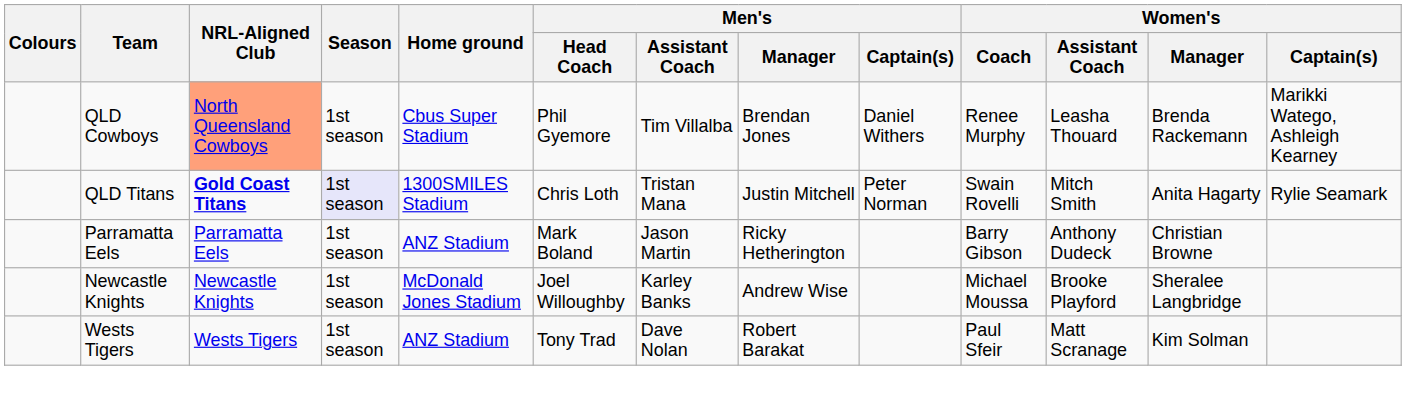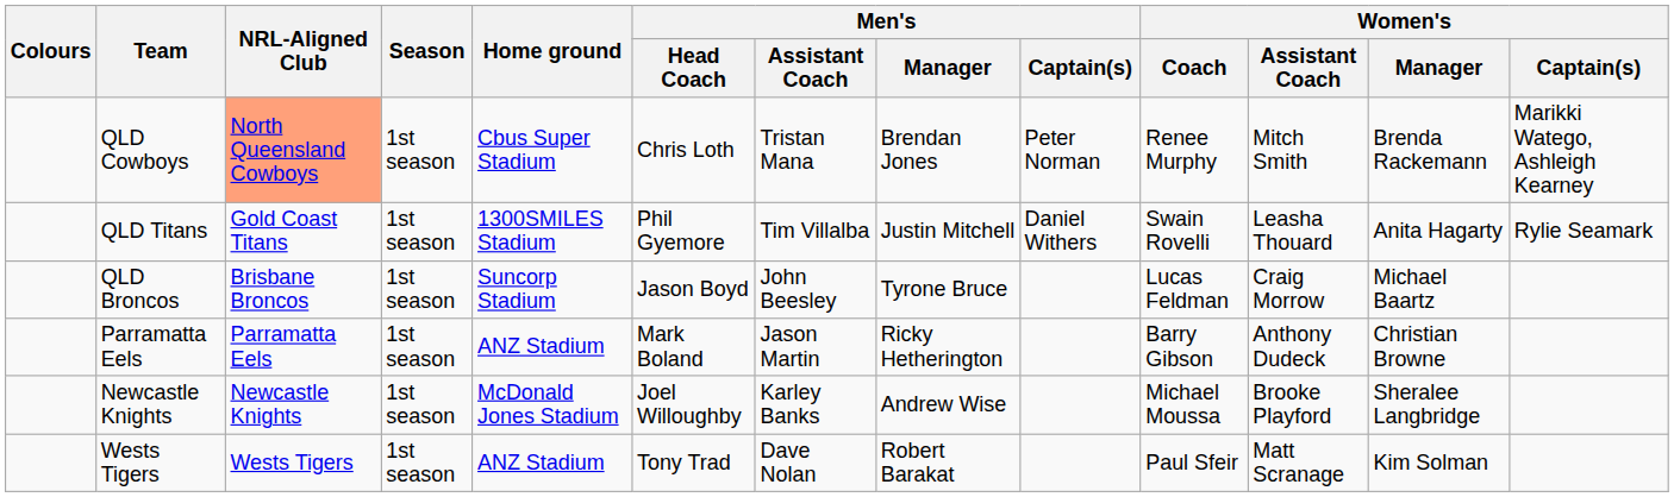QLD Cowboys | Men's / Head Coach: Phil Gyemore -> Chris Loth
QLD Cowboys | Men's / Assistant Coach: Tim Villalba -> Tristan Mana
QLD Cowboys | Men's / Captain(s): Daniel Withers -> Peter Norman
QLD Cowboys | Women's / Assistant Coach: Leasha Thouard -> Mitch Smith
QLD Titans | NRL-Aligned Club: bold -> normal
QLD Titans | Season: lavender background -> no background
QLD Titans | Men's / Head Coach: Chris Loth -> Phil Gyemore
QLD Titans | Men's / Assistant Coach: Tristan Mana -> Tim Villalba
QLD Titans | Men's / Captain(s): Peter Norman -> Daniel Withers
QLD Titans | Women's / Assistant Coach: Mitch Smith -> Leasha Thouard
+ row: QLD Broncos | Brisbane Broncos | 1st season | Suncorp Stadium | Jason Boyd | John Beesley | Tyrone Bruce | Lucas Feldman | Craig Morrow | Michael Baartz
